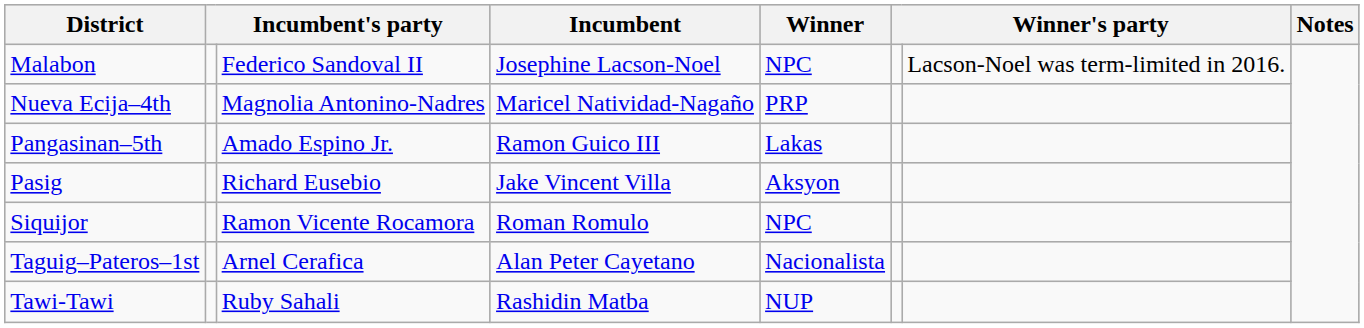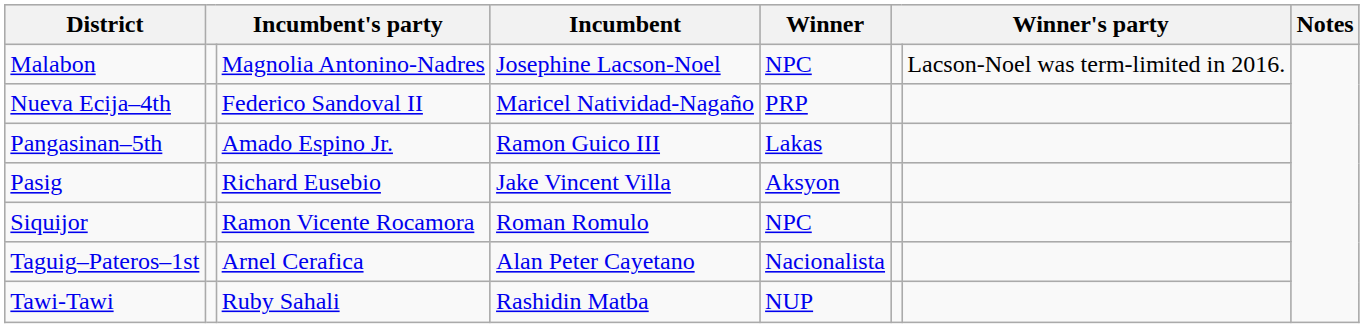Malabon | column 3: Federico Sandoval II -> Magnolia Antonino-Nadres
Nueva Ecija–4th | column 3: Magnolia Antonino-Nadres -> Federico Sandoval II
